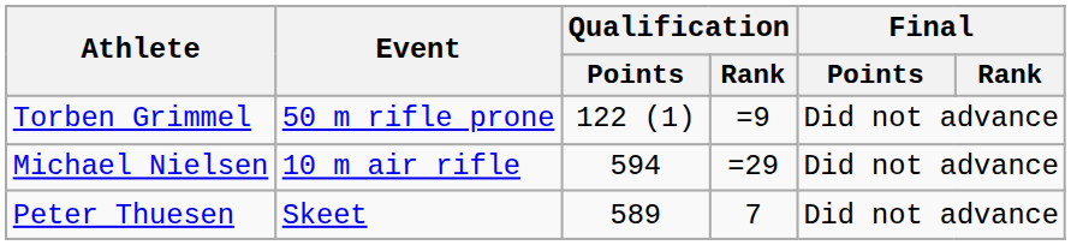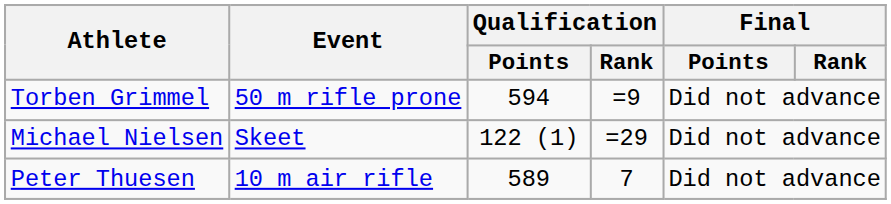Torben Grimmel | Qualification / Points: 122 (1) -> 594
Michael Nielsen | Event: 10 m air rifle -> Skeet
Michael Nielsen | Qualification / Points: 594 -> 122 (1)
Peter Thuesen | Event: Skeet -> 10 m air rifle
